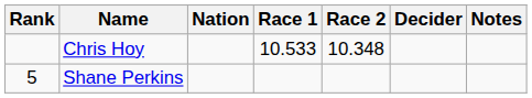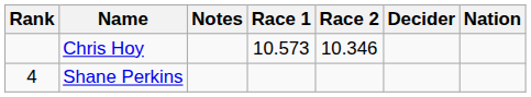columns swapped: Nation <-> Notes
Chris Hoy | Race 1: 10.533 -> 10.573
Chris Hoy | Race 2: 10.348 -> 10.346
Shane Perkins | Rank: 5 -> 4
